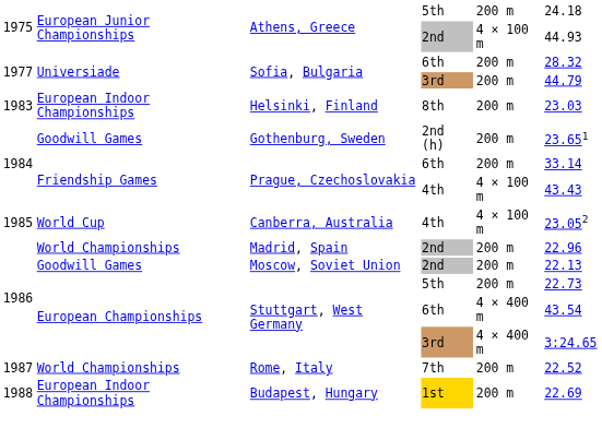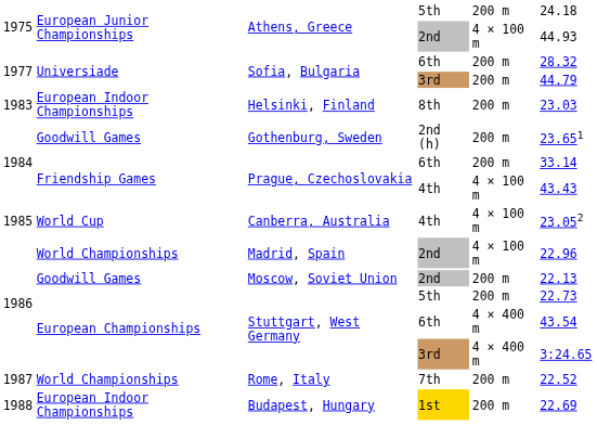Madrid, Spain | column 5: 200 m -> 4 × 100 m
